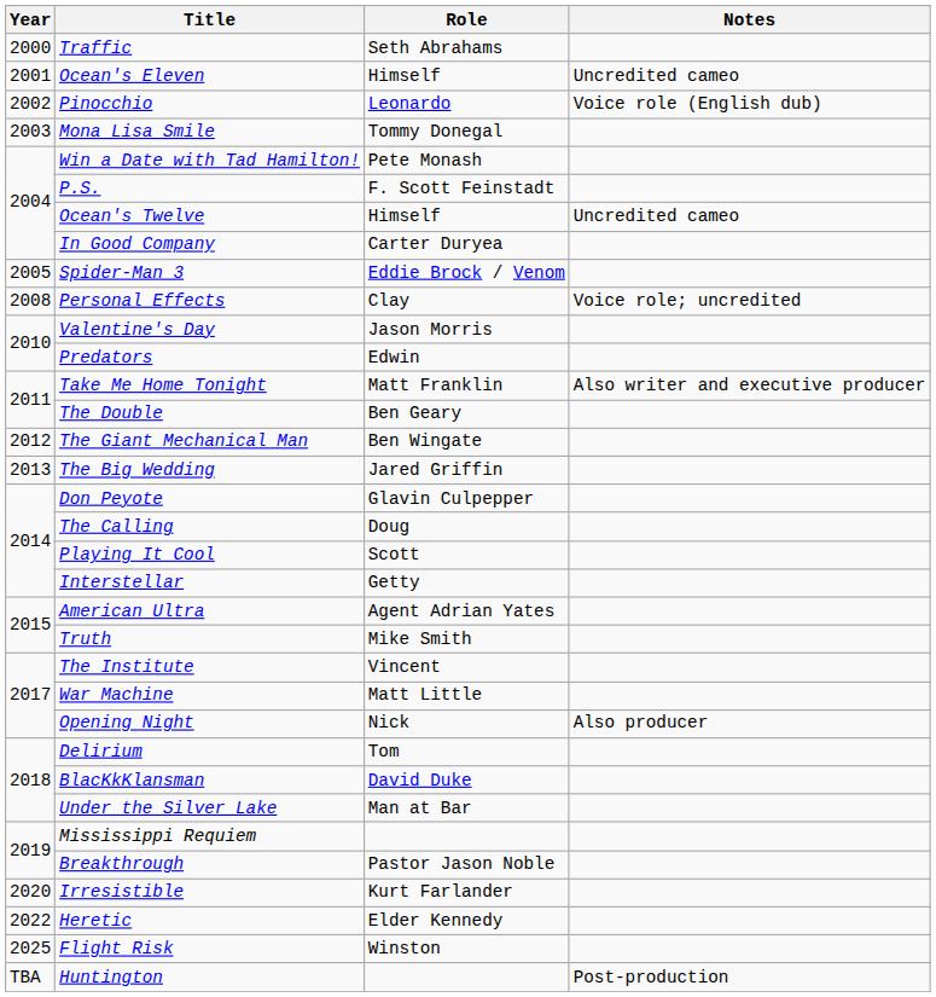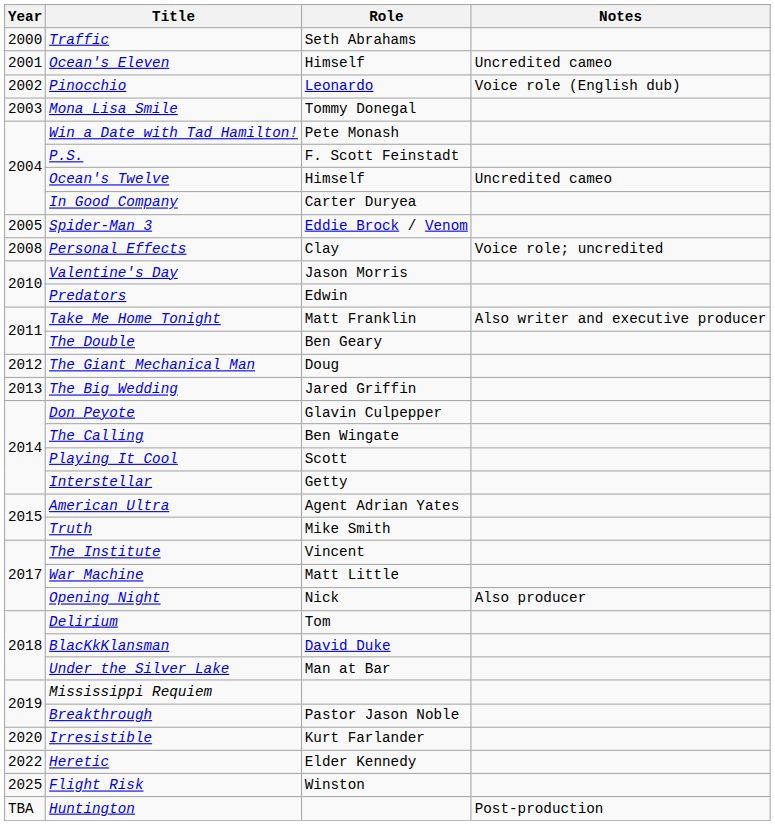The Giant Mechanical Man | Role: Ben Wingate -> Doug
The Calling | Role: Doug -> Ben Wingate
